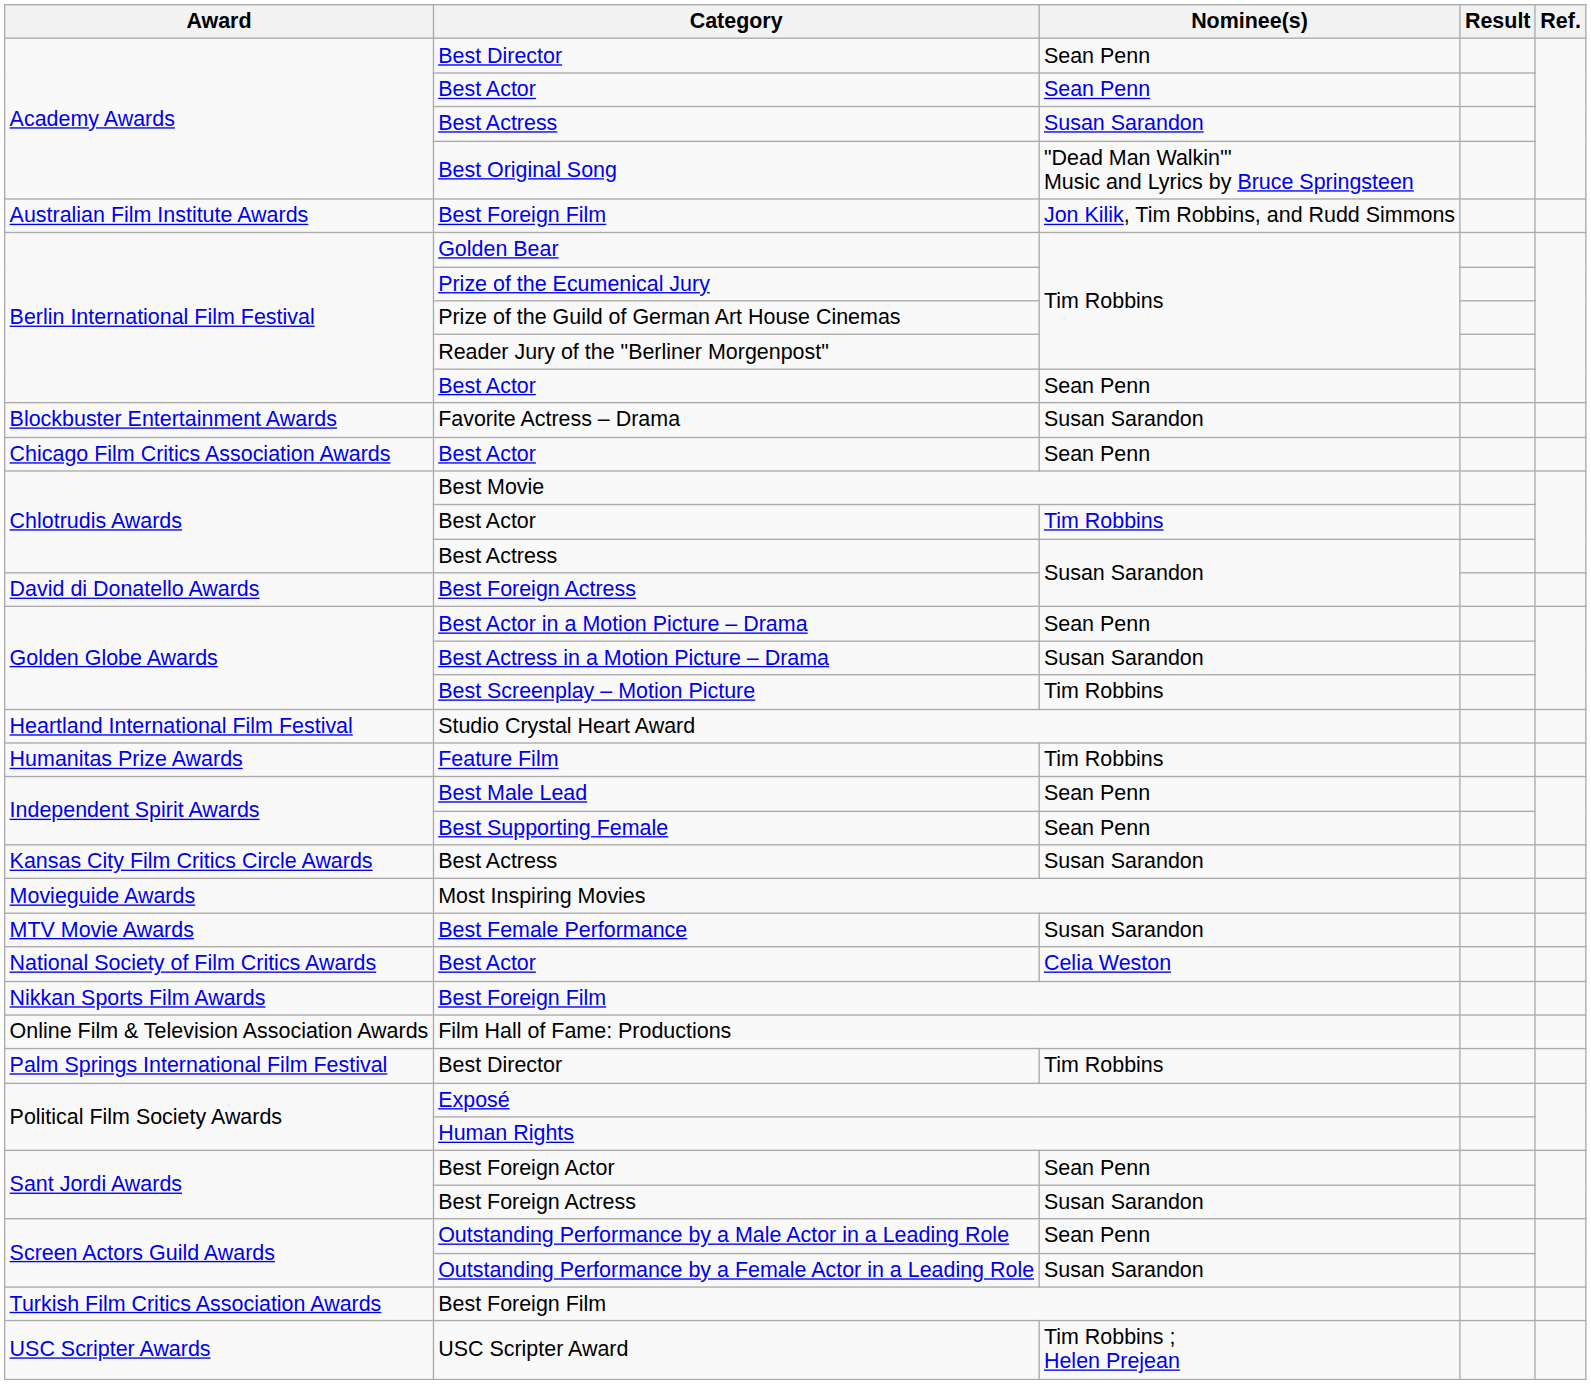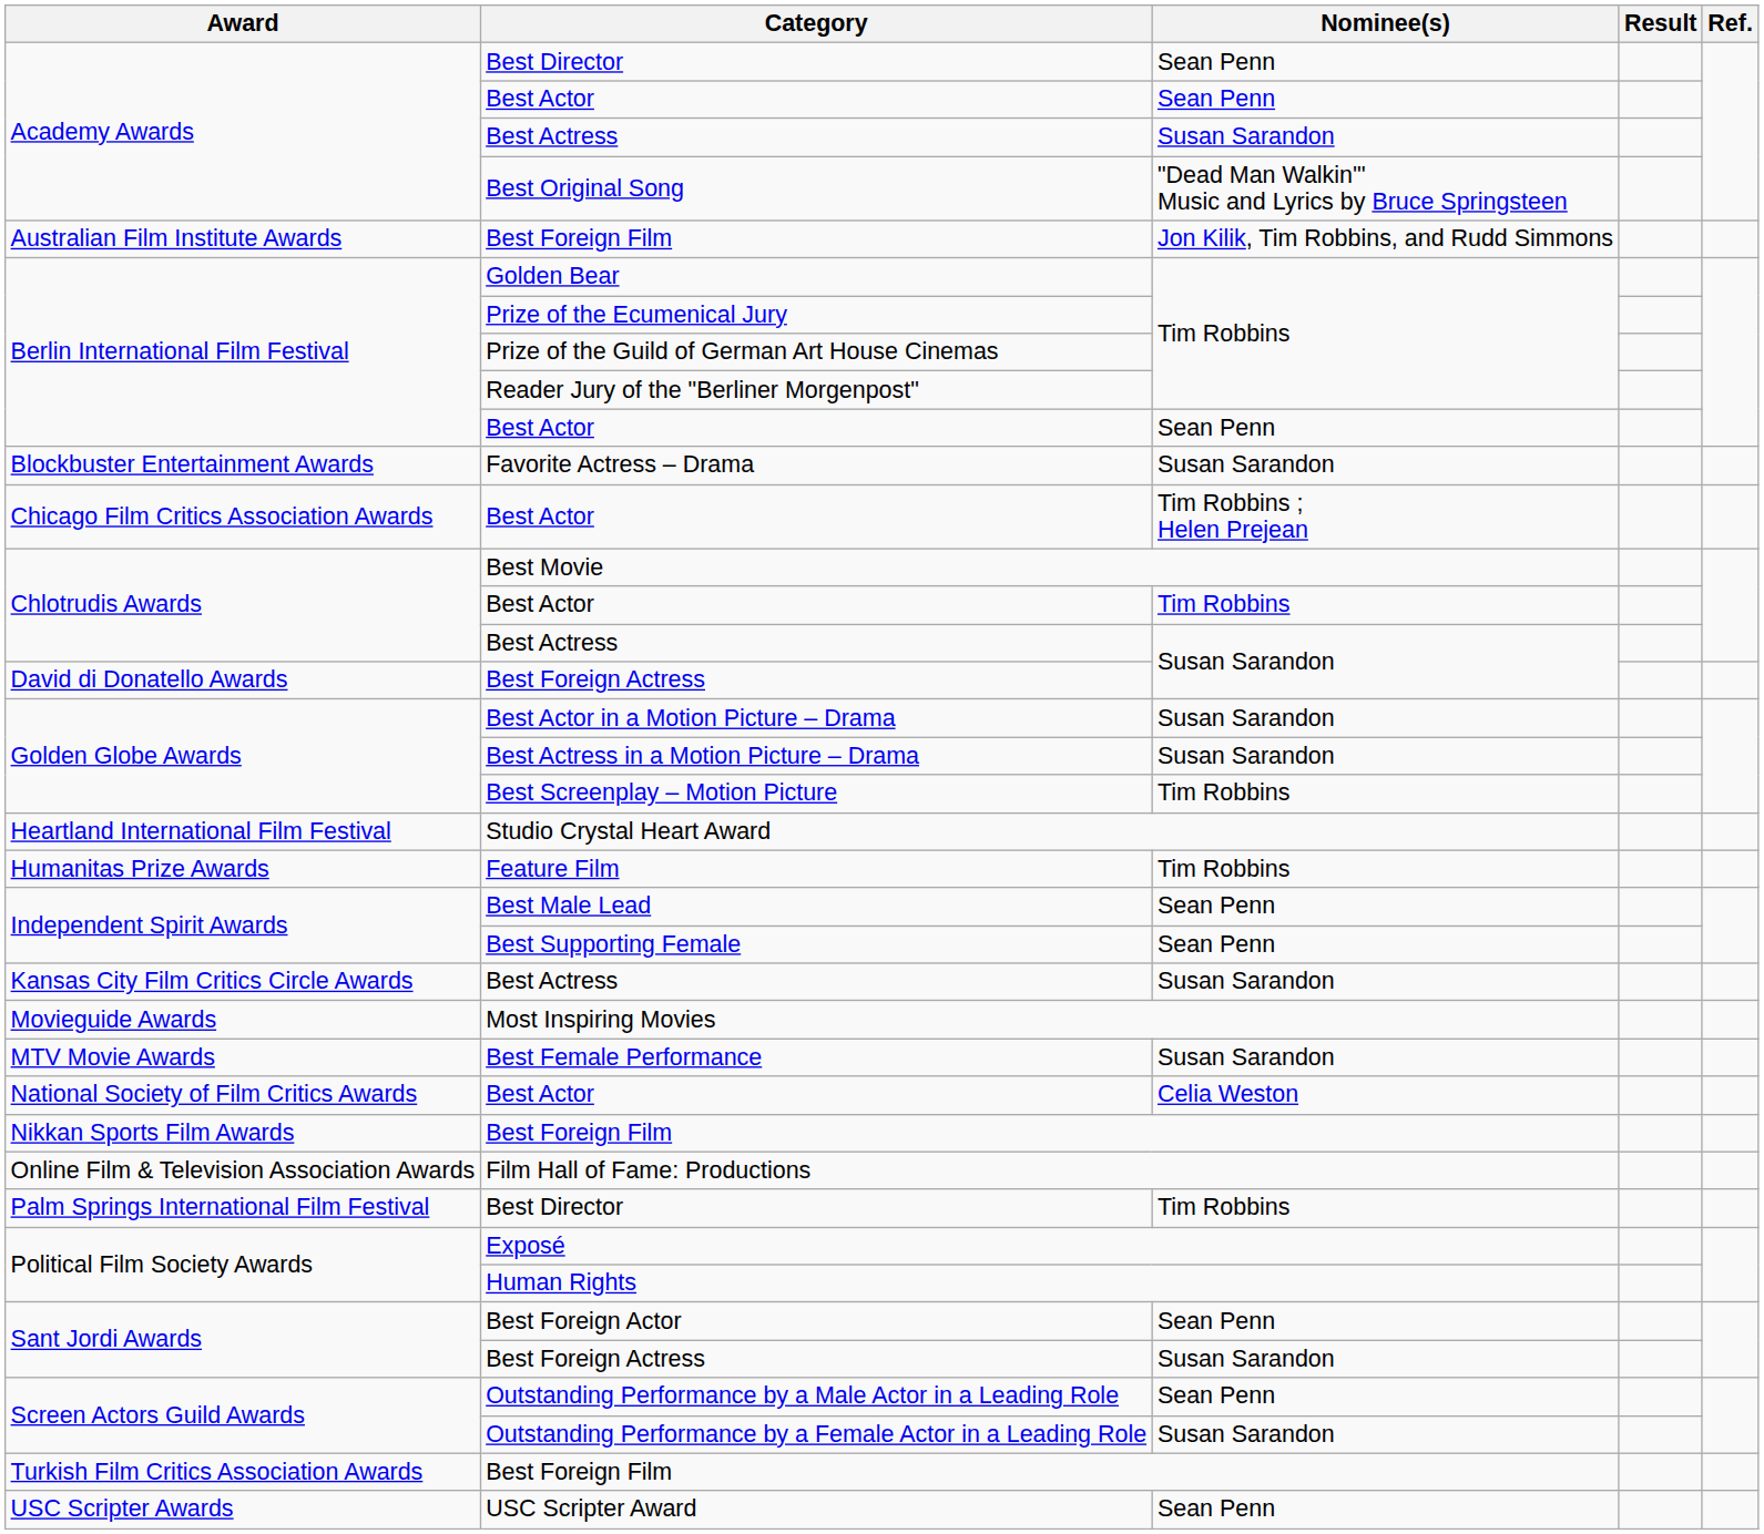Chicago Film Critics Association Awards / Best Actor | Nominee(s): Sean Penn -> Tim Robbins ; Helen Prejean
Best Actor in a Motion Picture – Drama | Nominee(s): Sean Penn -> Susan Sarandon
USC Scripter Award | Nominee(s): Tim Robbins ; Helen Prejean -> Sean Penn
